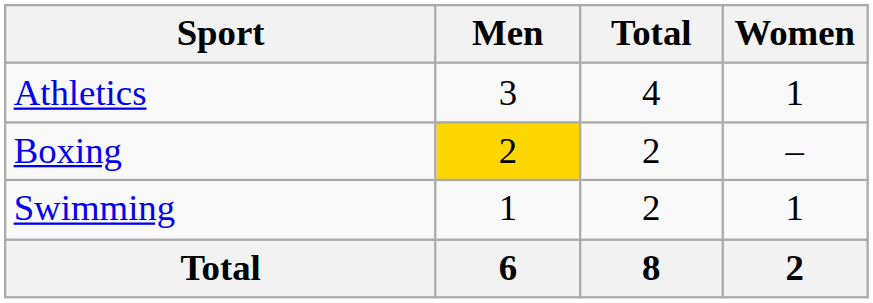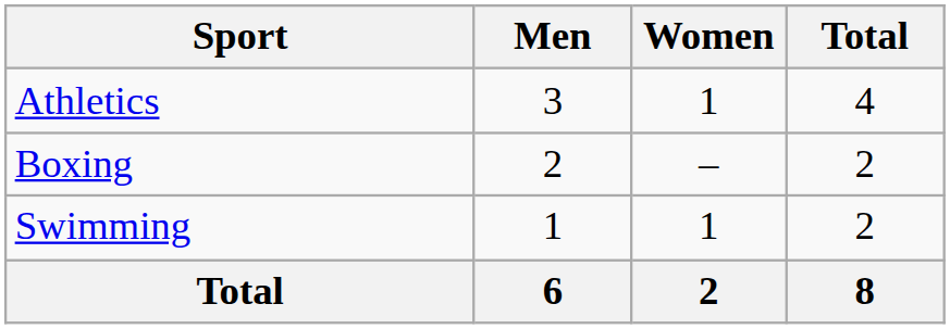columns swapped: Women <-> Total
Boxing | Men: gold background -> no background
